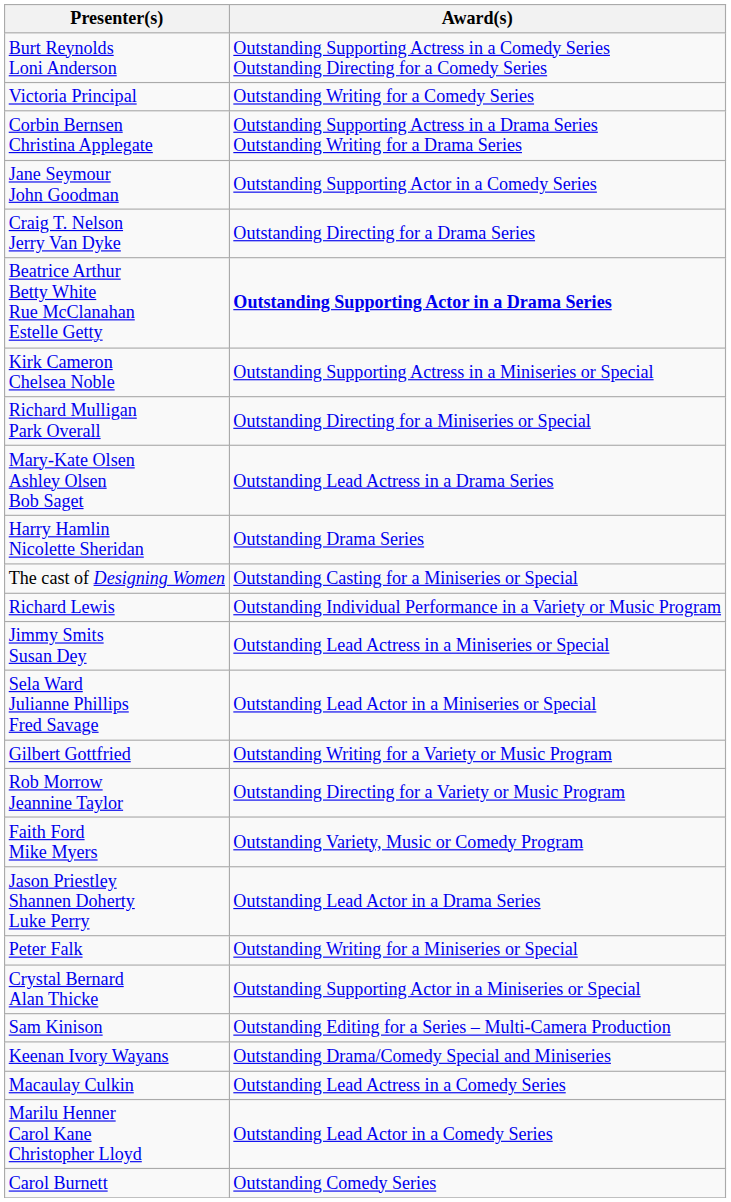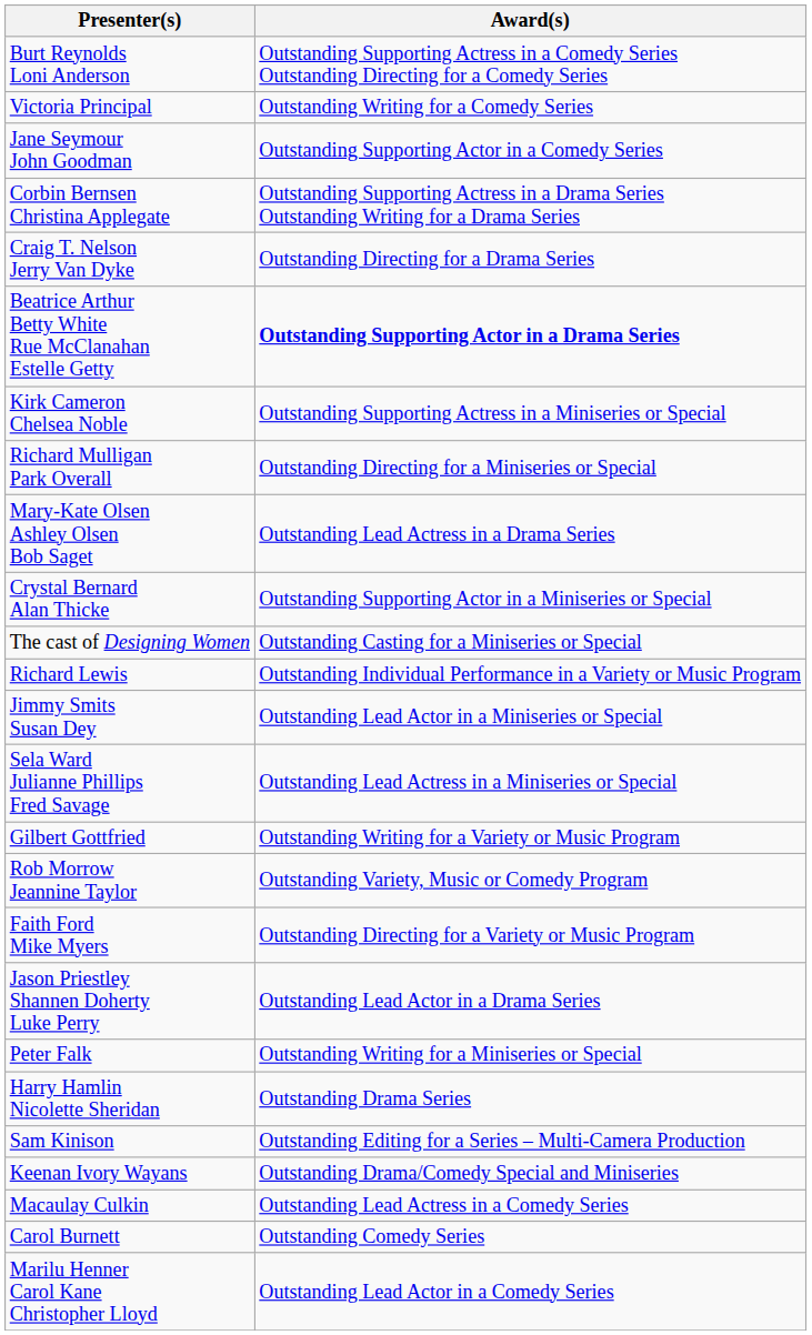rows swapped: Jane Seymour John Goodman <-> Corbin Bernsen Christina Applegate
rows swapped: Crystal Bernard Alan Thicke <-> Harry Hamlin Nicolette Sheridan
Jimmy Smits Susan Dey | Award(s): Outstanding Lead Actress in a Miniseries or Special -> Outstanding Lead Actor in a Miniseries or Special
Sela Ward Julianne Phillips Fred Savage | Award(s): Outstanding Lead Actor in a Miniseries or Special -> Outstanding Lead Actress in a Miniseries or Special
Rob Morrow Jeannine Taylor | Award(s): Outstanding Directing for a Variety or Music Program -> Outstanding Variety, Music or Comedy Program
Faith Ford Mike Myers | Award(s): Outstanding Variety, Music or Comedy Program -> Outstanding Directing for a Variety or Music Program
rows swapped: Marilu Henner Carol Kane Christopher Lloyd <-> Carol Burnett
